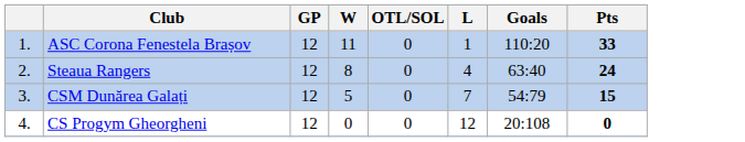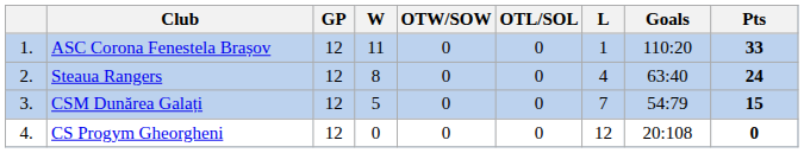+ column: OTW/SOW | 0 | 0 | 0 | 0
